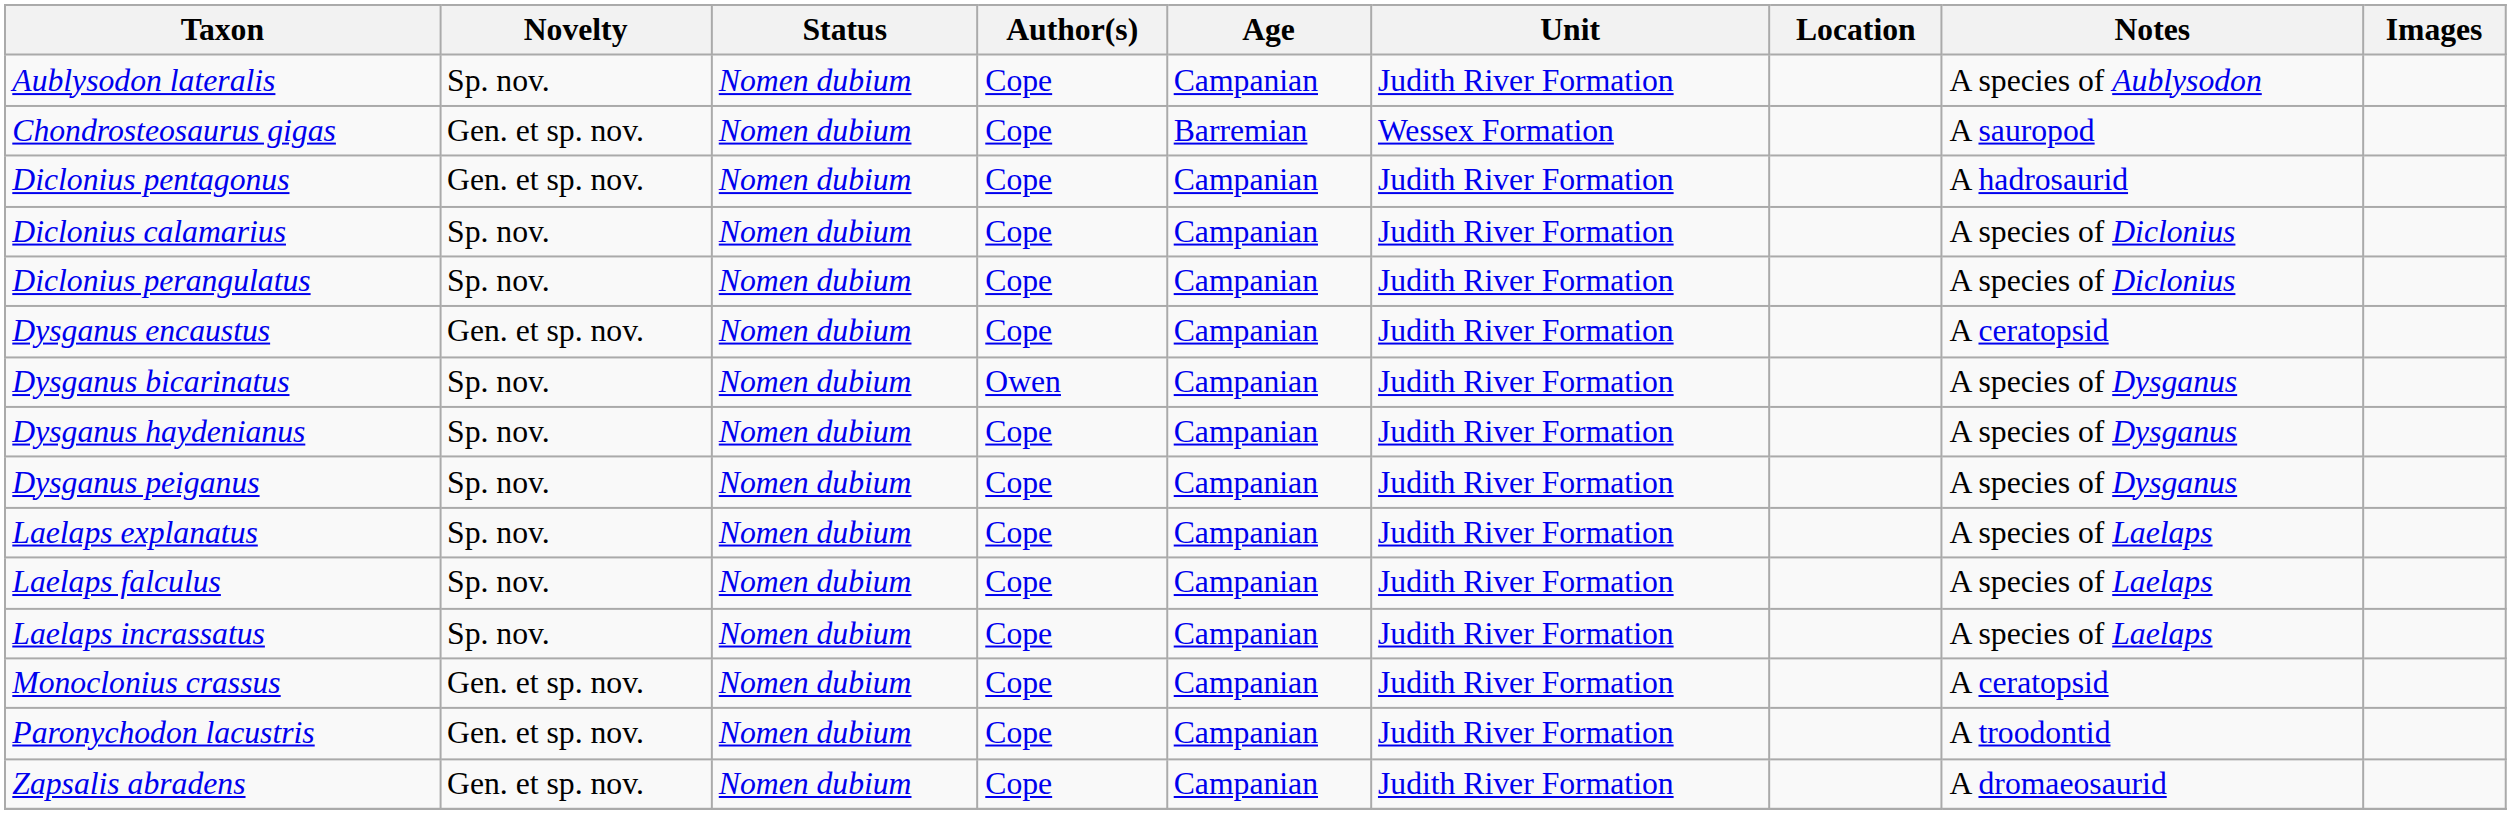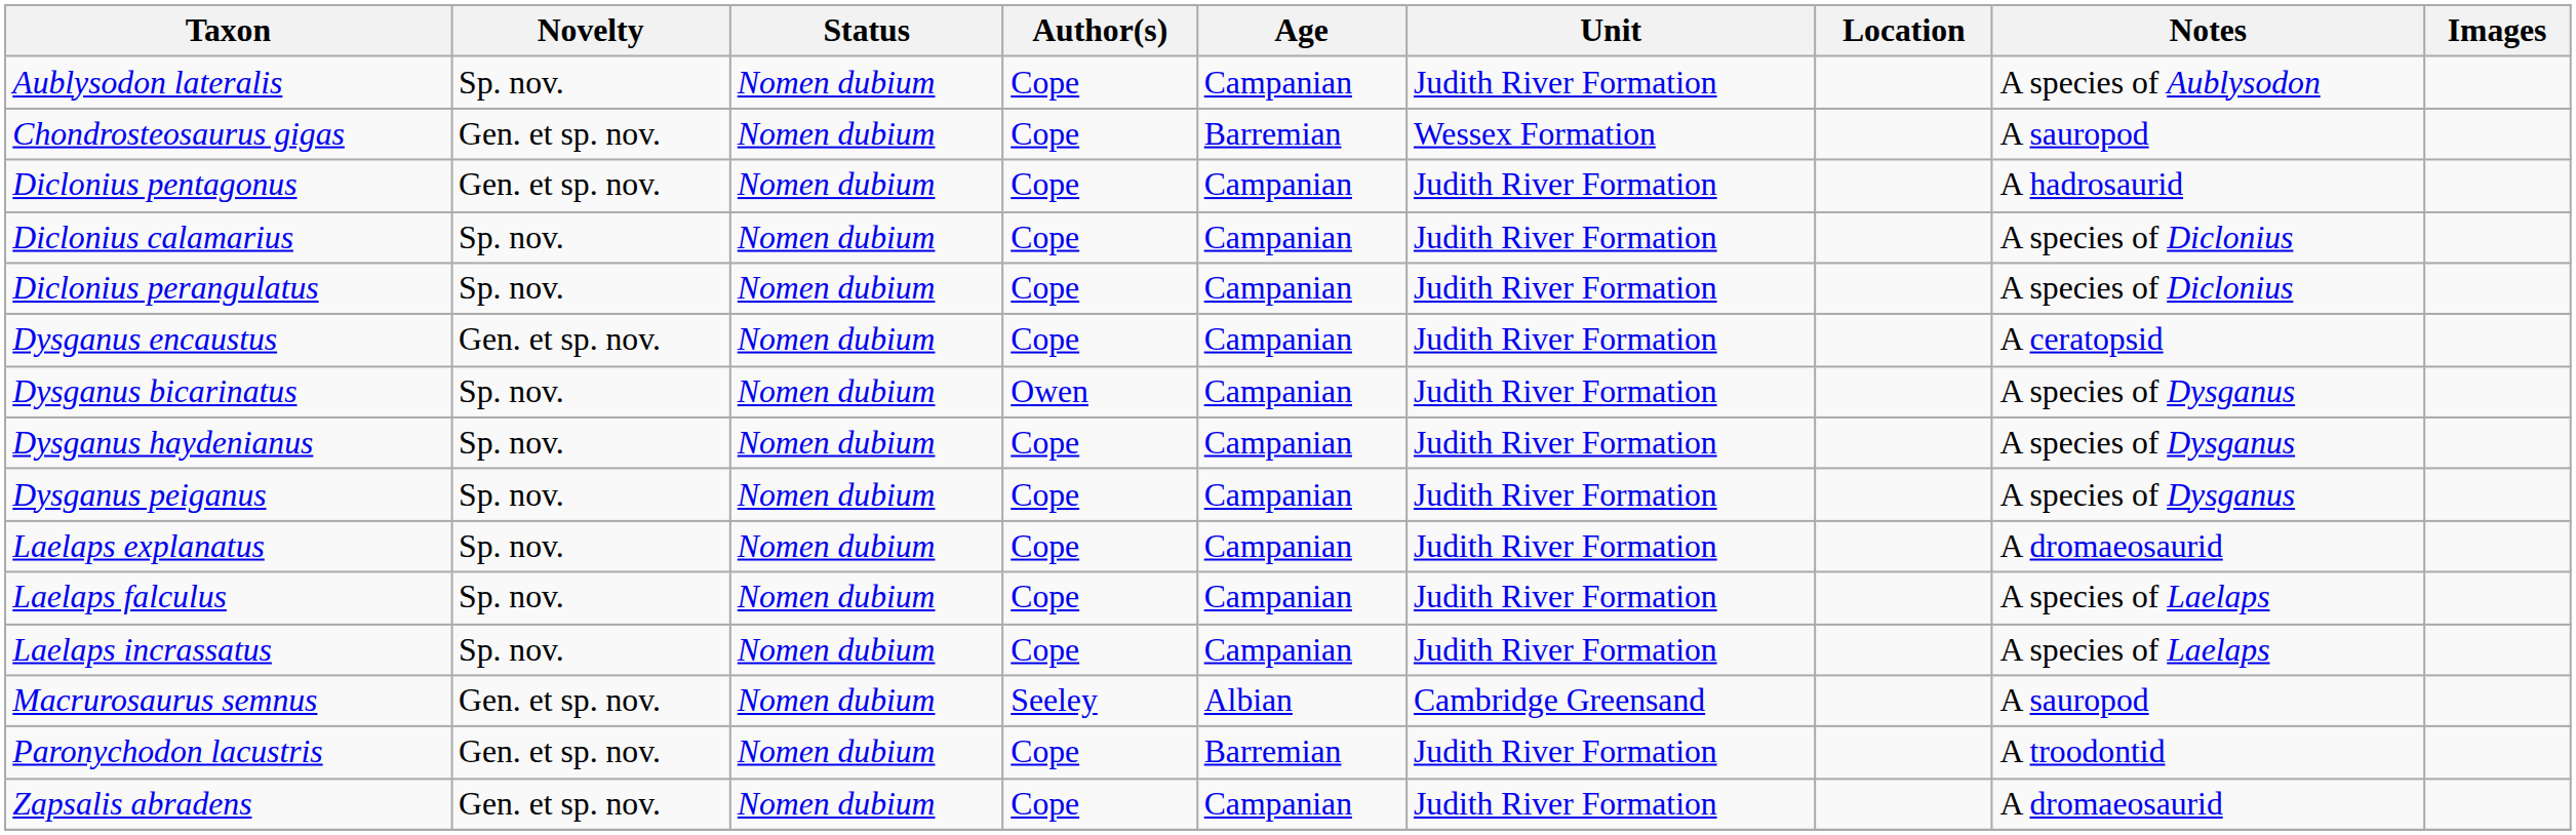Laelaps explanatus | Notes: A species of Laelaps -> A dromaeosaurid
+ row: Macrurosaurus semnus | Gen. et sp. nov. | Nomen dubium | Seeley | Albian | Cambridge Greensand | A sauropod
- row: Monoclonius crassus | Gen. et sp. nov. | Nomen dubium | Cope | Campanian | Judith River Formation | A ceratopsid
Paronychodon lacustris | Age: Campanian -> Barremian
